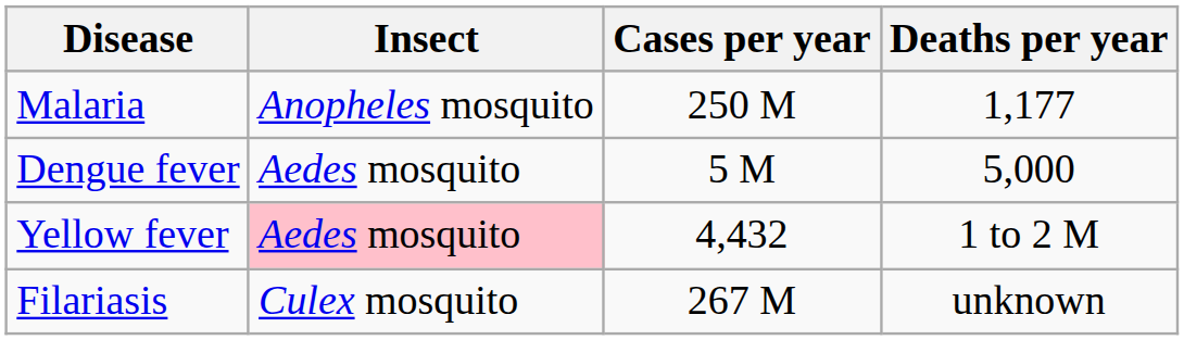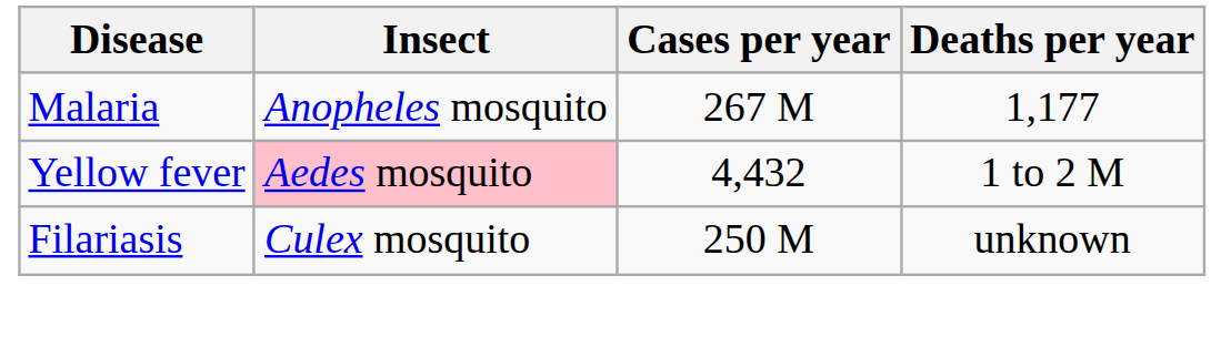Malaria | Cases per year: 250 M -> 267 M
- row: Dengue fever | Aedes mosquito | 5 M | 5,000
Filariasis | Cases per year: 267 M -> 250 M
